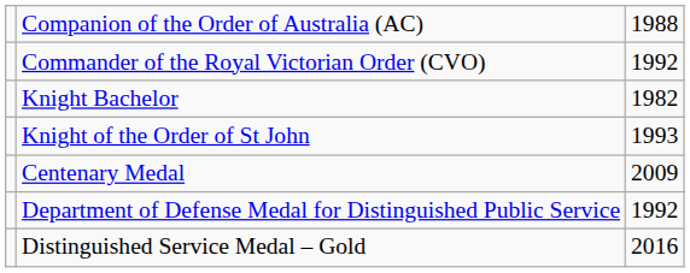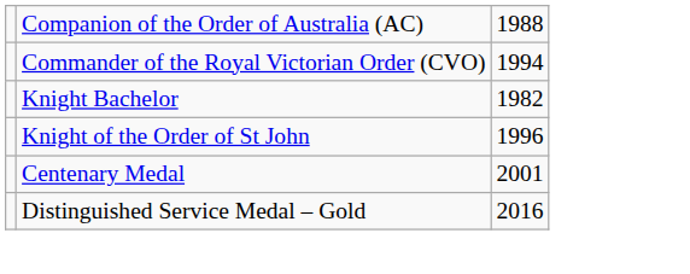Commander of the Royal Victorian Order (CVO) | column 3: 1992 -> 1994
Knight of the Order of St John | column 3: 1993 -> 1996
Centenary Medal | column 3: 2009 -> 2001
- row: Department of Defense Medal for Distinguished Public Service | 1992
